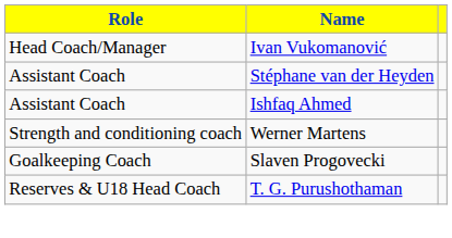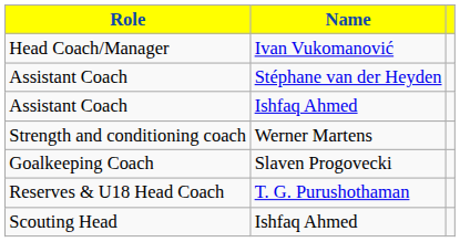+ row: Scouting Head | Ishfaq Ahmed
